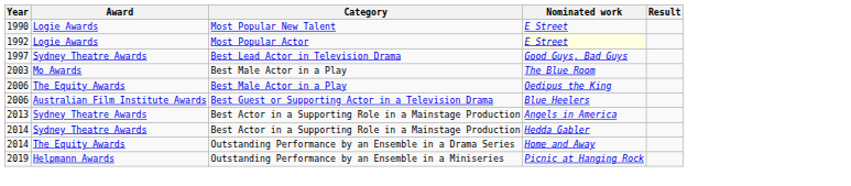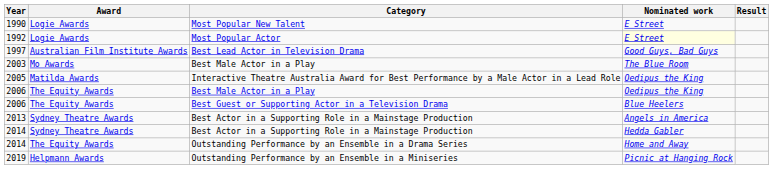1997 | Award: Sydney Theatre Awards -> Australian Film Institute Awards
+ row: 2005 | Matilda Awards | Interactive Theatre Australia Award for Best Performance by a Male Actor in a Lead Role | Oedipus the King
2006 / Best Guest or Supporting Actor in a Television Drama | Award: Australian Film Institute Awards -> The Equity Awards
